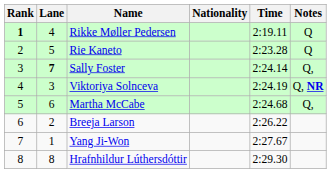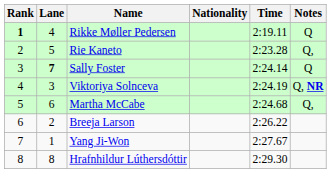Rie Kaneto | Notes: Q -> Q,
Sally Foster | Notes: Q, -> Q
